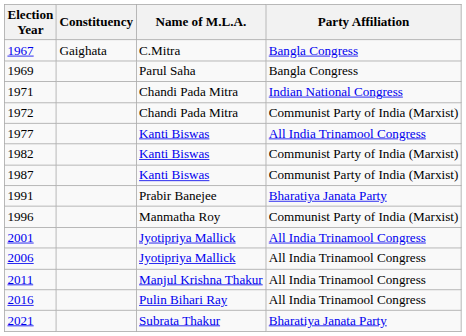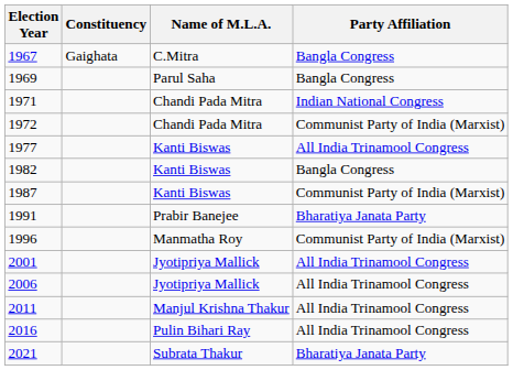1982 | Party Affiliation: Communist Party of India (Marxist) -> Bangla Congress
